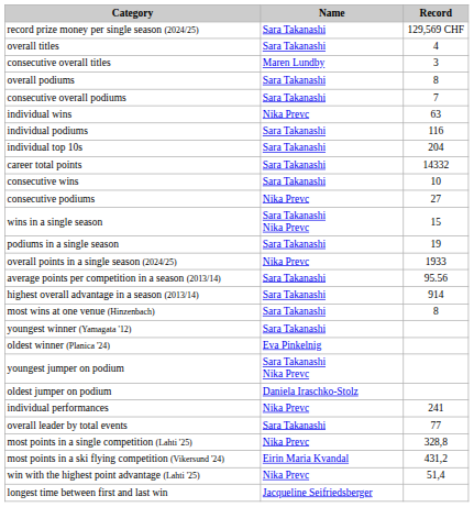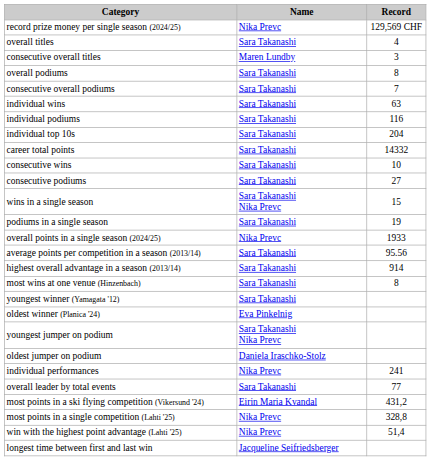record prize money per single season (2024/25) | Name: Sara Takanashi -> Nika Prevc
individual wins | Name: Nika Prevc -> Sara Takanashi
consecutive podiums | Name: Nika Prevc -> Sara Takanashi
rows swapped: most points in a single competition (Lahti '25) <-> most points in a ski flying competition (Vikersund '24)
